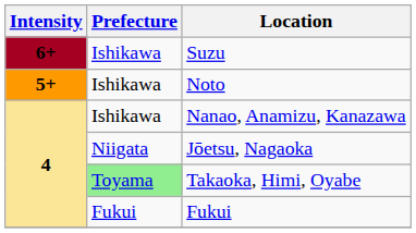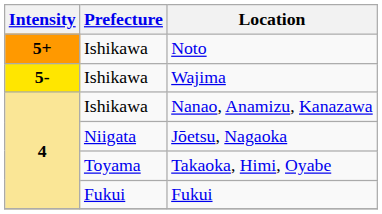- row: 6+ | Ishikawa | Suzu
+ row: 5- | Ishikawa | Wajima
Takaoka, Himi, Oyabe | Prefecture: lightgreen background -> no background
